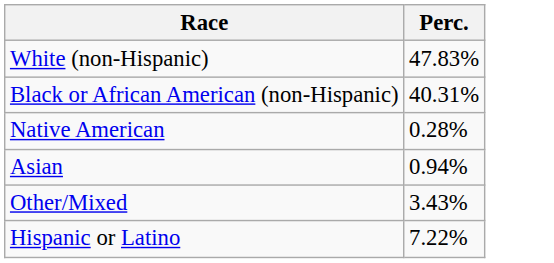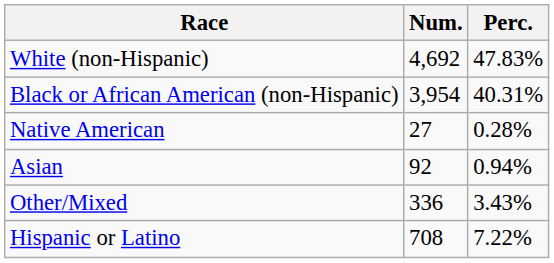+ column: Num. | 4,692 | 3,954 | 27 | 92 | 336 | 708
